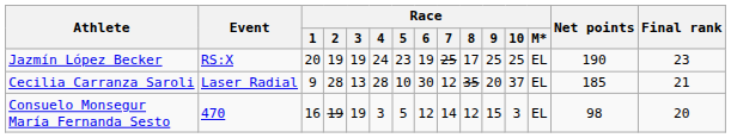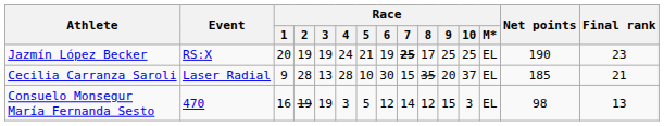Jazmín López Becker | Race / 5: 23 -> 21
Jazmín López Becker | Race / 7: normal -> bold
Cecilia Carranza Saroli | Race / 7: 12 -> 15
Consuelo Monsegur María Fernanda Sesto | Final rank: 20 -> 13
